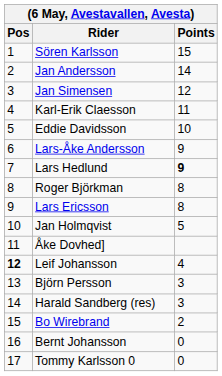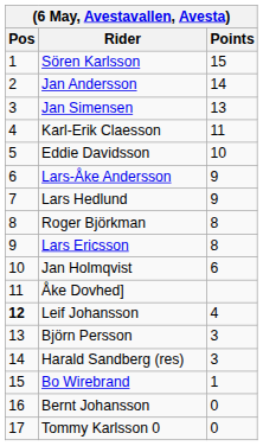Jan Simensen | Points: 12 -> 13
Lars Hedlund | Points: bold -> normal
Jan Holmqvist | Points: 5 -> 6
Bo Wirebrand | Points: 2 -> 1
